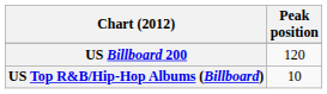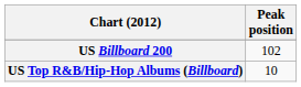US Billboard 200 | Peak position: 120 -> 102
